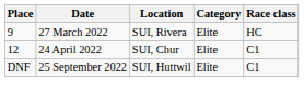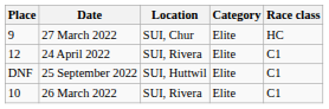27 March 2022 | Location: SUI, Rivera -> SUI, Chur
24 April 2022 | Location: SUI, Chur -> SUI, Rivera
+ row: 10 | 26 March 2022 | SUI, Rivera | Elite | C1
